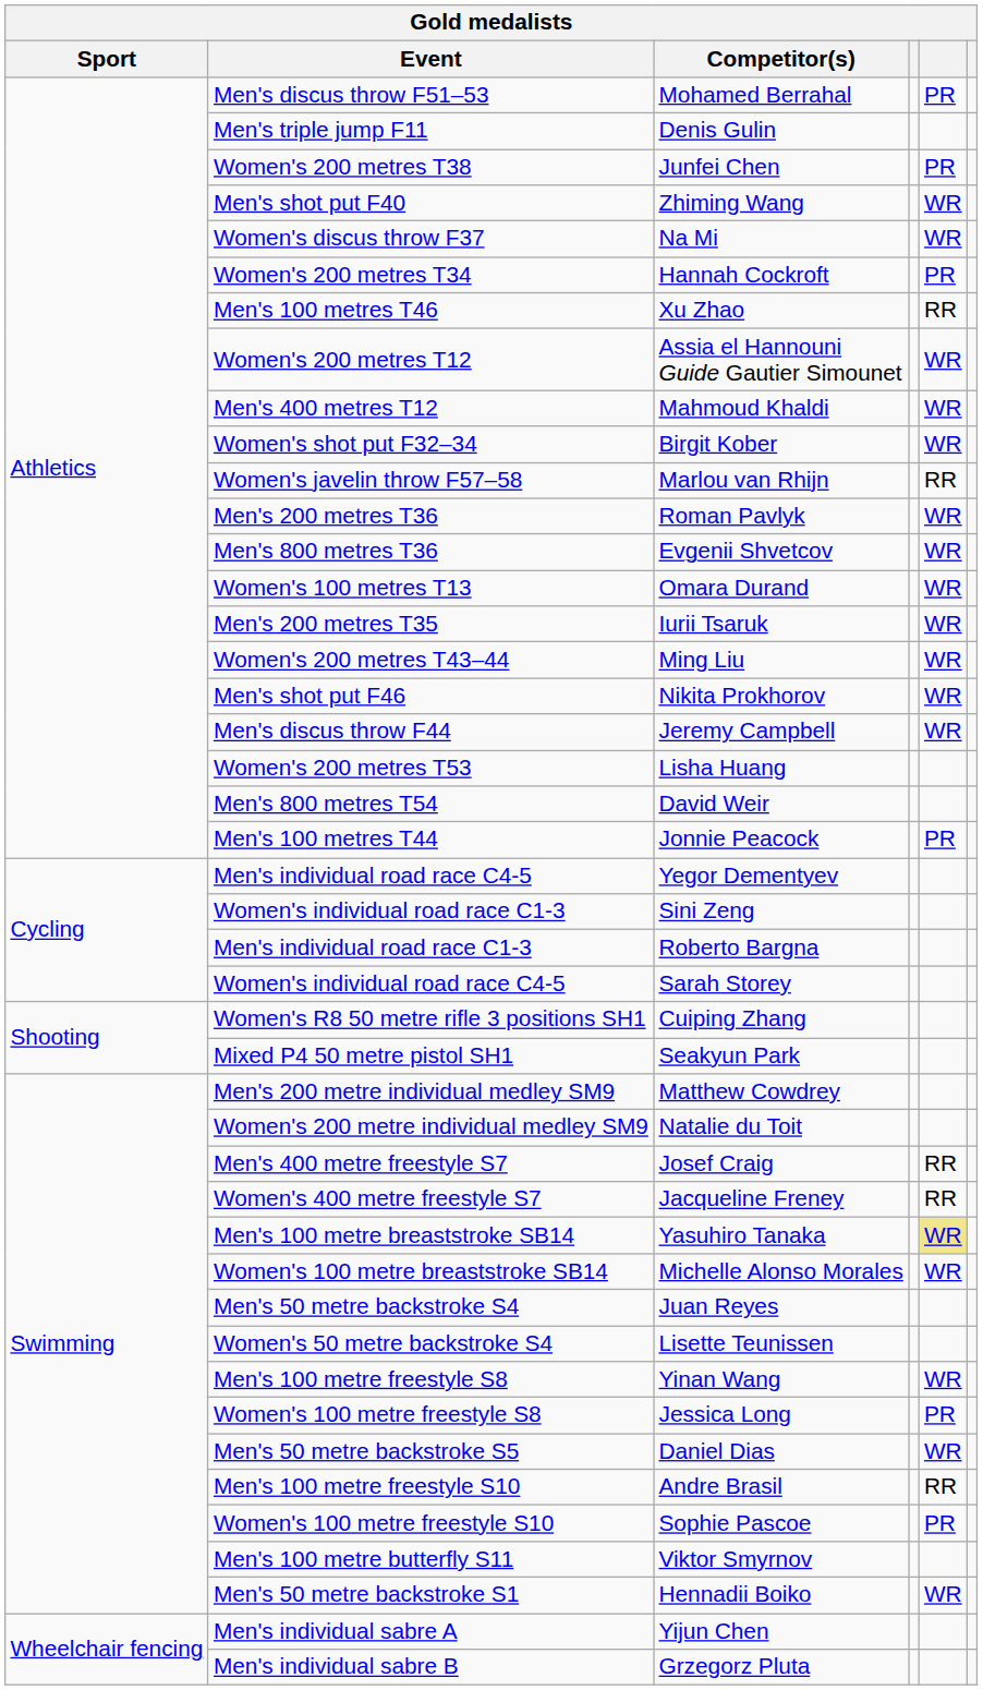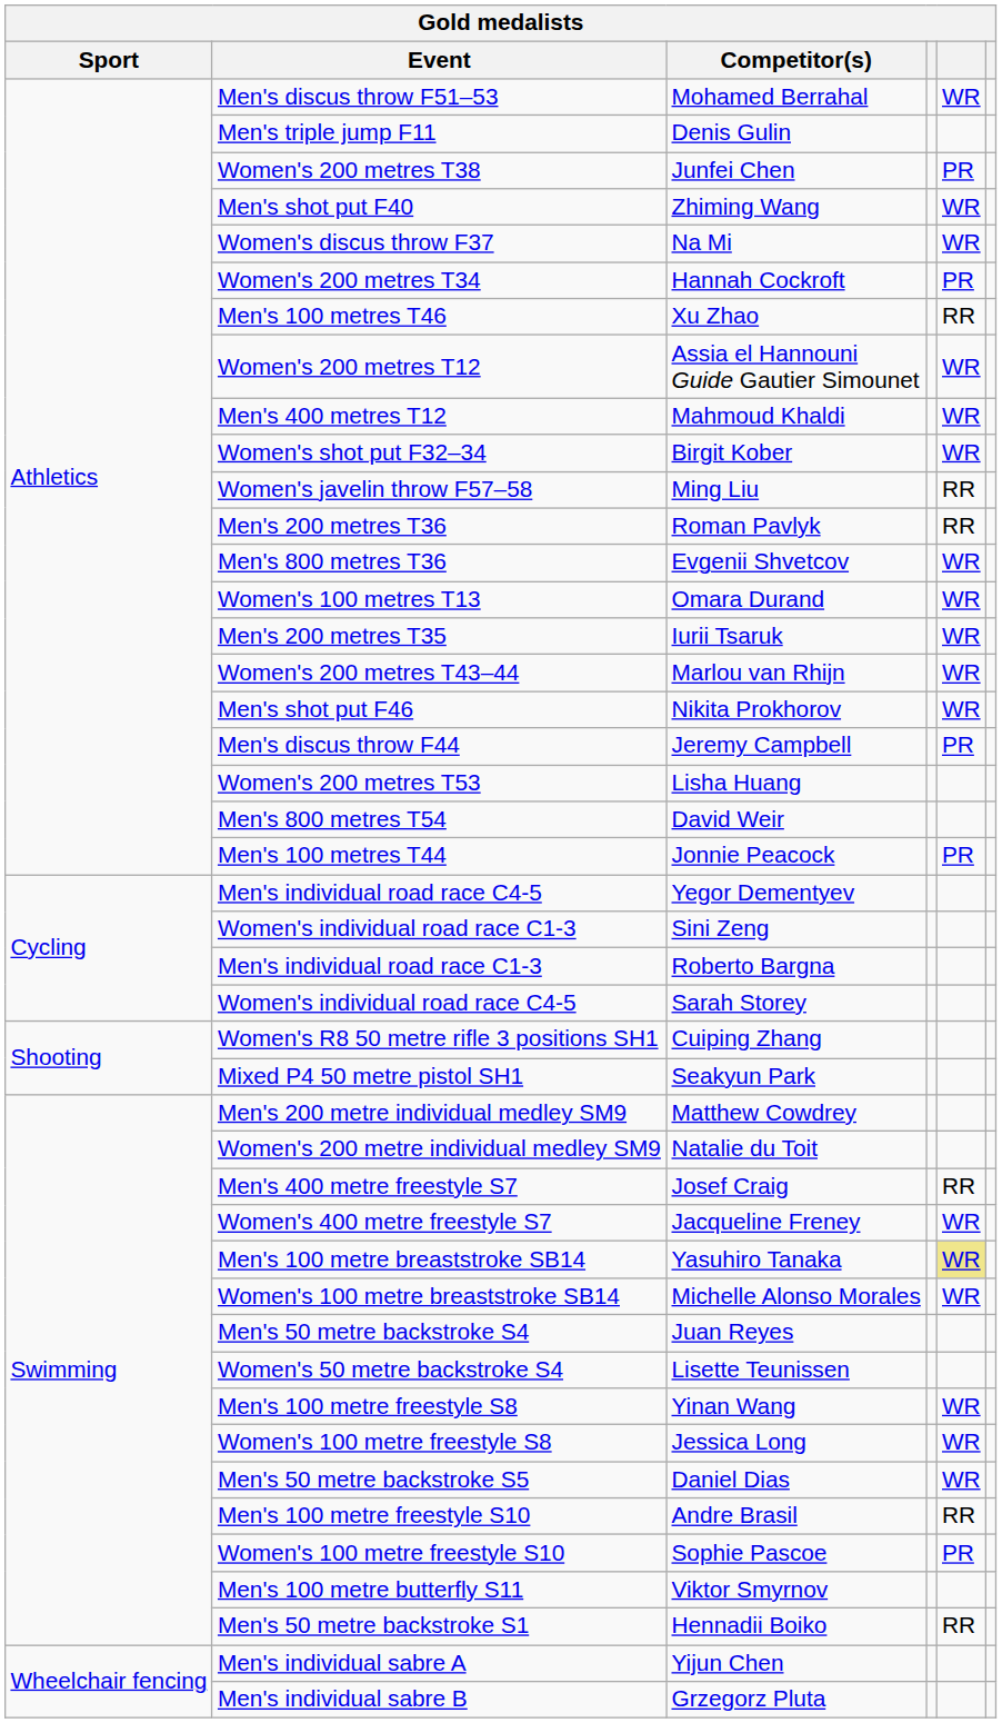Men's discus throw F51–53 | column 5: PR -> WR
Women's javelin throw F57–58 | Competitor(s): Marlou van Rhijn -> Ming Liu
Men's 200 metres T36 | column 5: WR -> RR
Women's 200 metres T43–44 | Competitor(s): Ming Liu -> Marlou van Rhijn
Men's discus throw F44 | column 5: WR -> PR
Women's 400 metre freestyle S7 | column 5: RR -> WR
Women's 100 metre freestyle S8 | column 5: PR -> WR
Men's 50 metre backstroke S1 | column 5: WR -> RR
